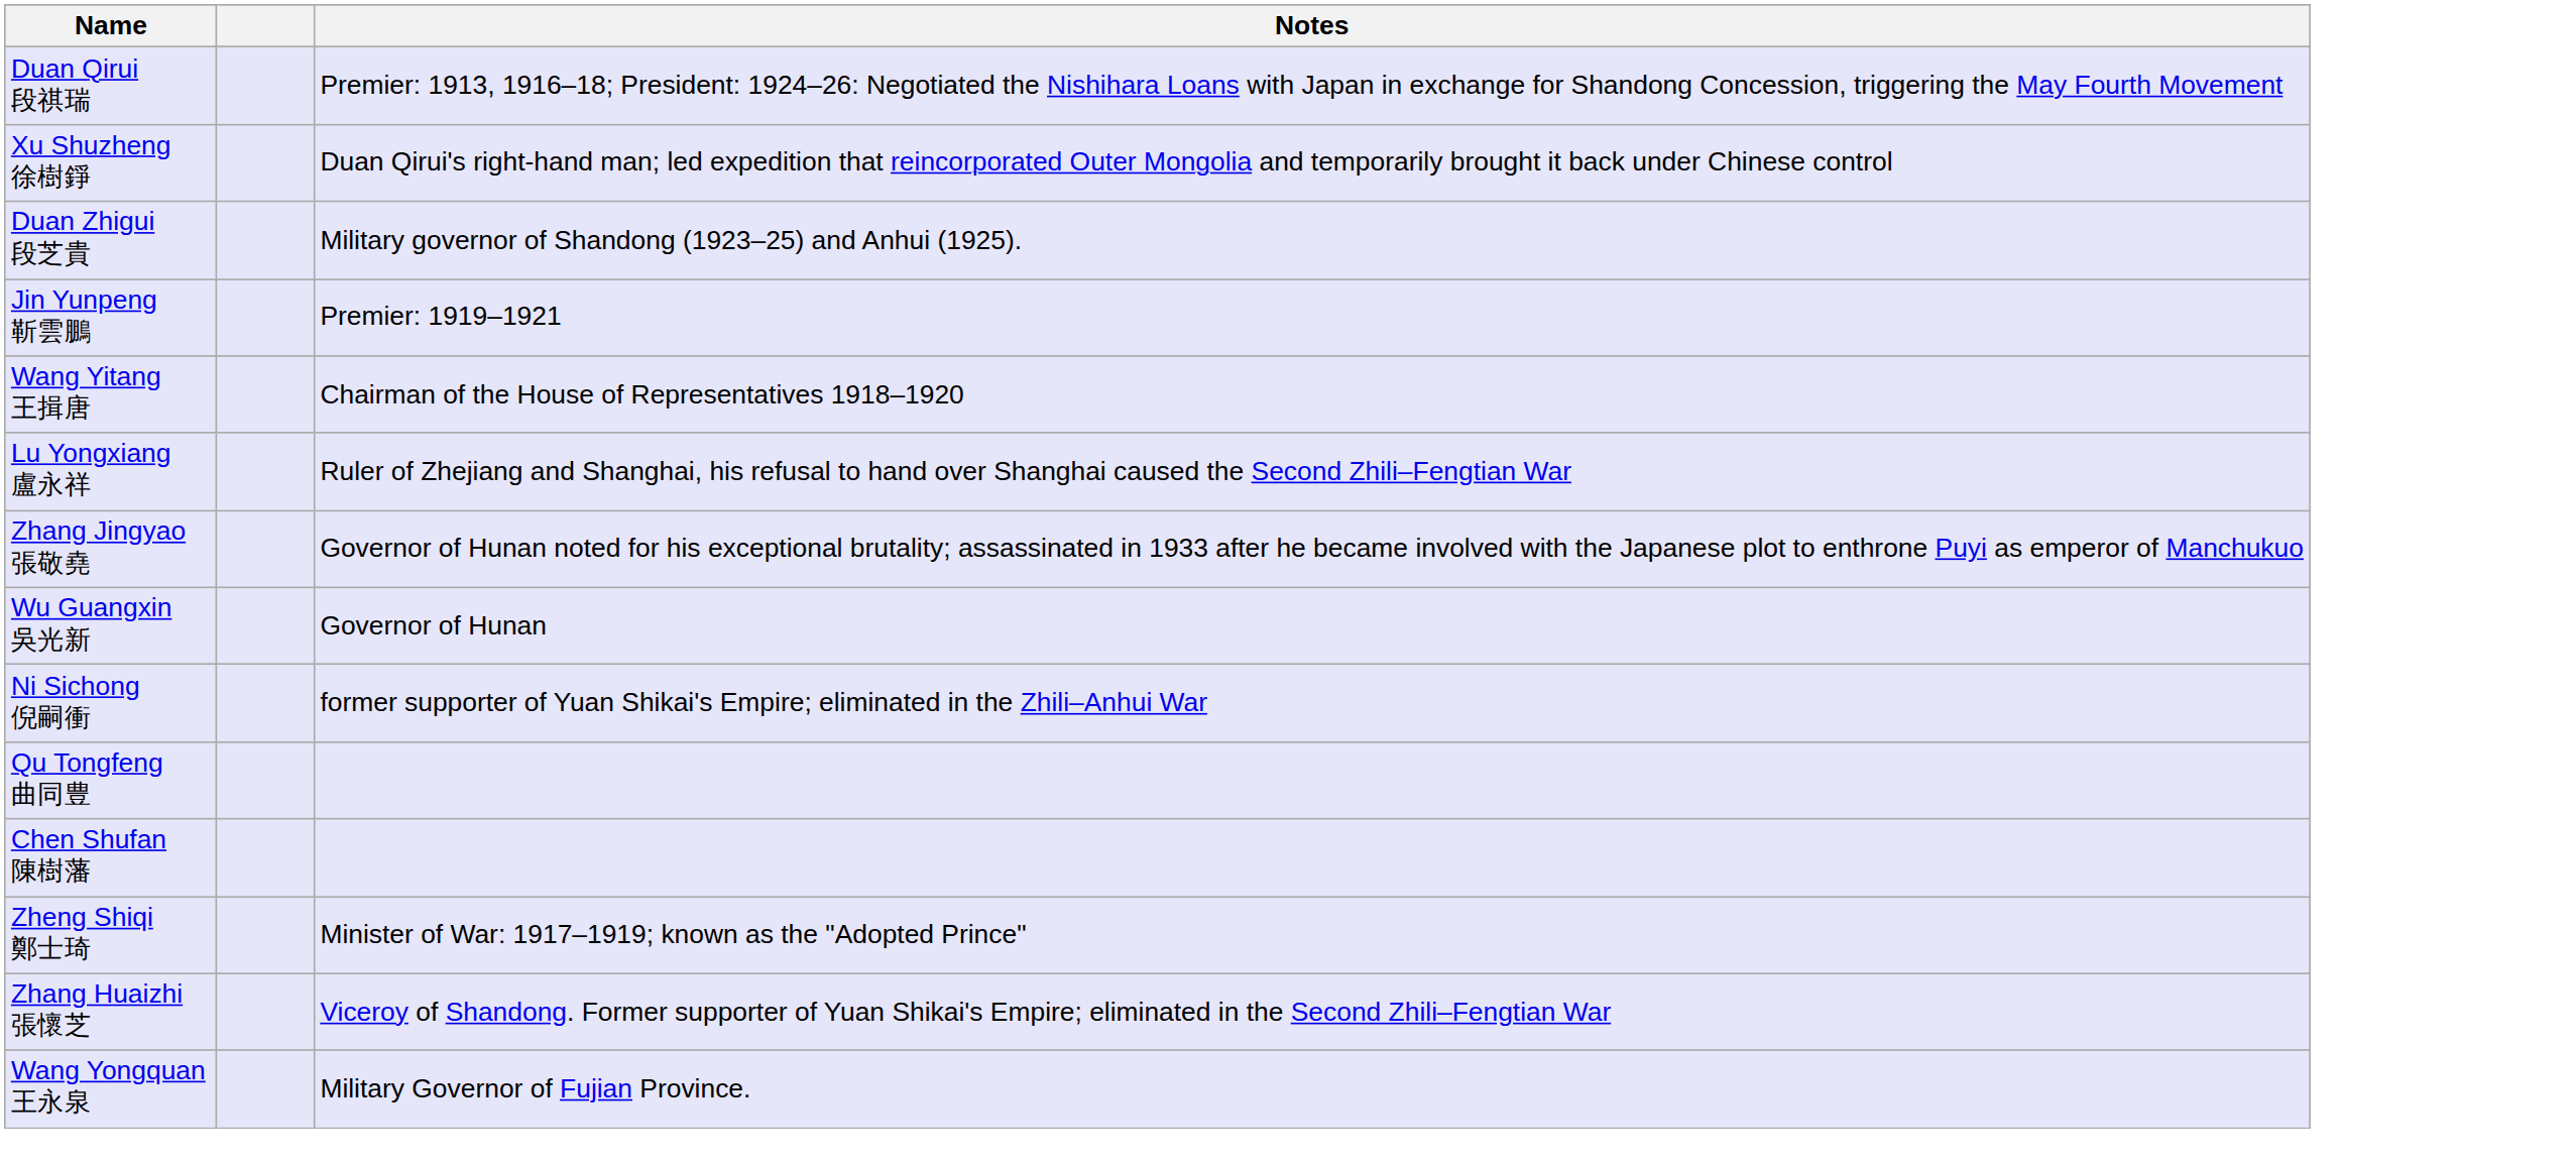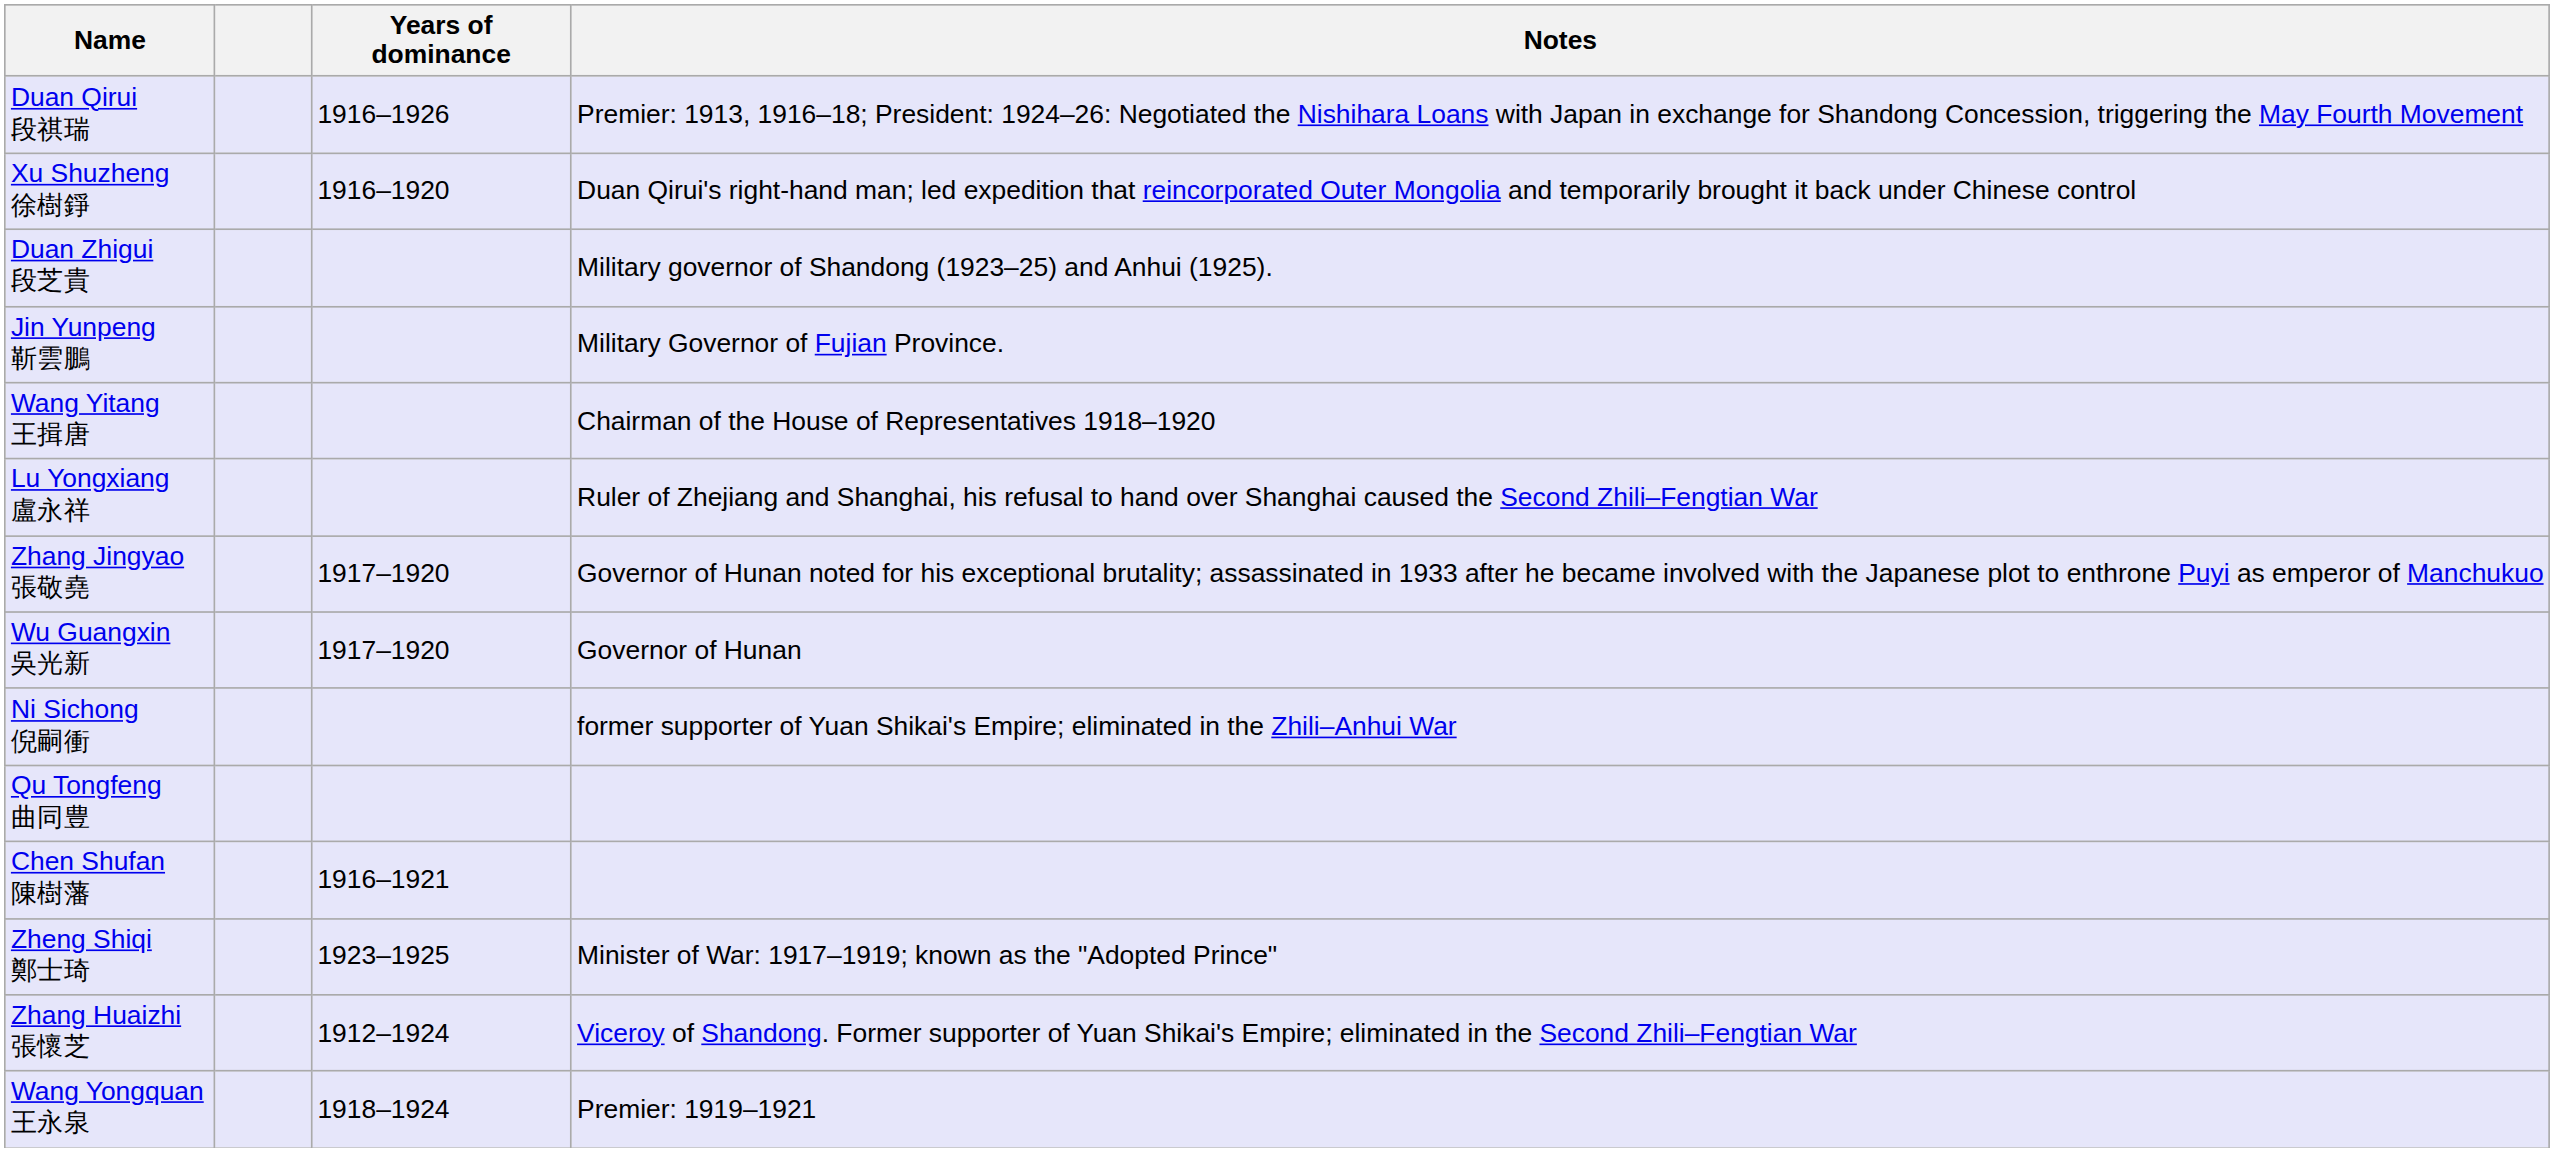+ column: Years of dominance | 1916–1926 | 1916–1920 | 1917–1920 | 1917–1920 | 1916–1921 | 1923–1925 | 1912–1924 | 1918–1924
Jin Yunpeng 靳雲鵬 | Notes: Premier: 1919–1921 -> Military Governor of Fujian Province.
Wang Yongquan 王永泉 | Notes: Military Governor of Fujian Province. -> Premier: 1919–1921
